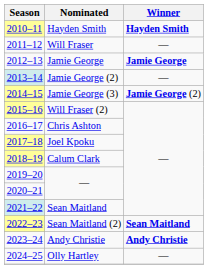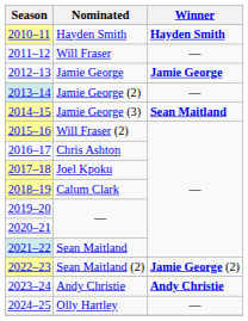Jamie George (3) | Winner: Jamie George (2) -> Sean Maitland
Sean Maitland (2) | Winner: Sean Maitland -> Jamie George (2)
